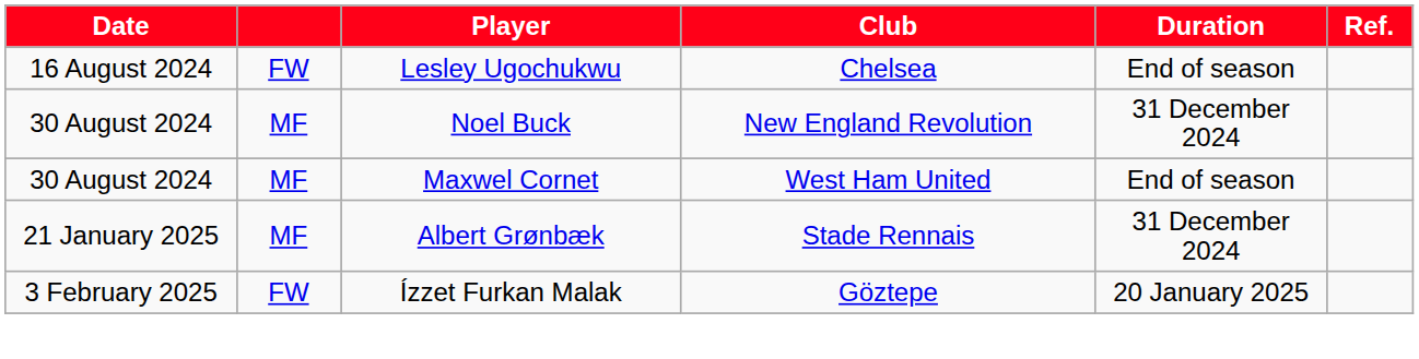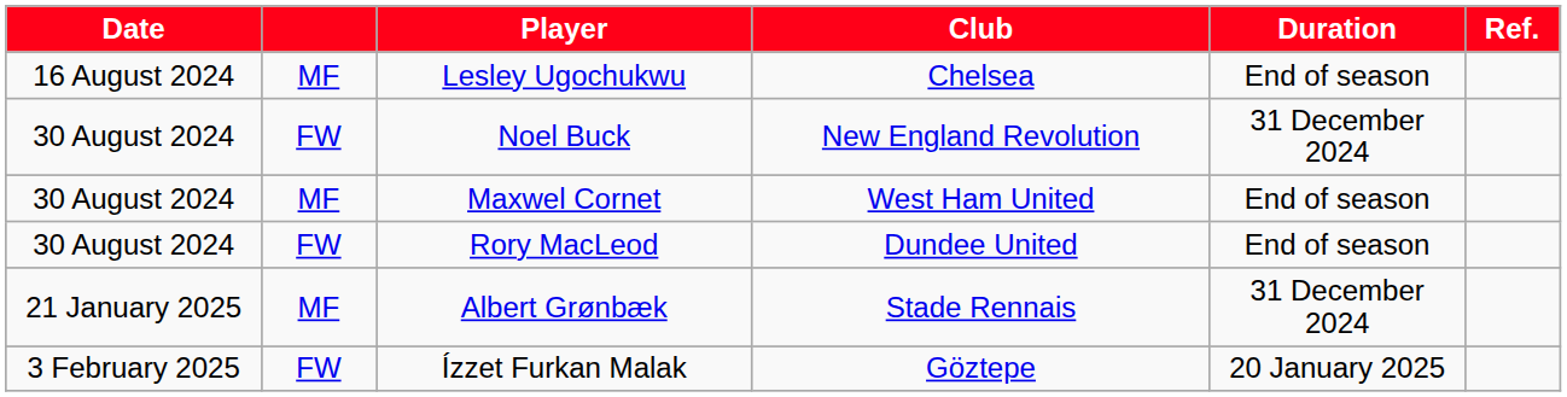Lesley Ugochukwu | column 2: FW -> MF
Noel Buck | column 2: MF -> FW
+ row: 30 August 2024 | FW | Rory MacLeod | Dundee United | End of season
